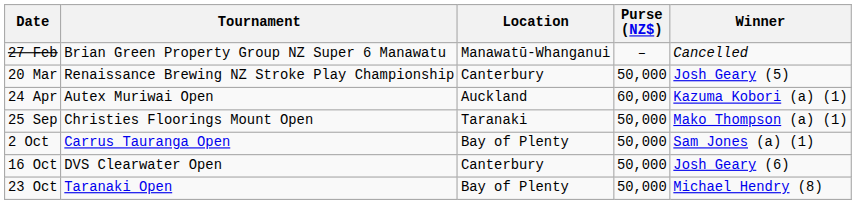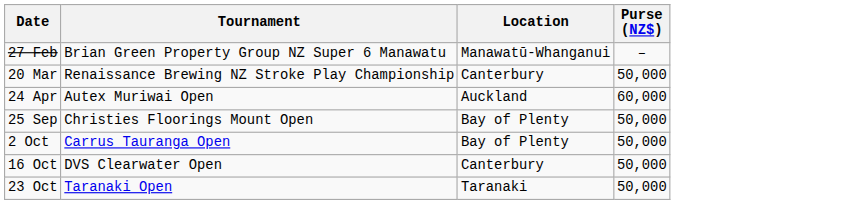- column: Winner | Cancelled | Josh Geary (5) | Kazuma Kobori (a) (1) | Mako Thompson (a) (1) | Sam Jones (a) (1) | Josh Geary (6) | Michael Hendry (8)
25 Sep | Location: Taranaki -> Bay of Plenty
23 Oct | Location: Bay of Plenty -> Taranaki
